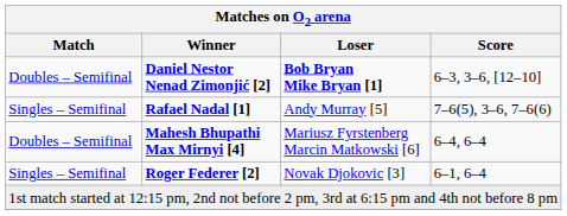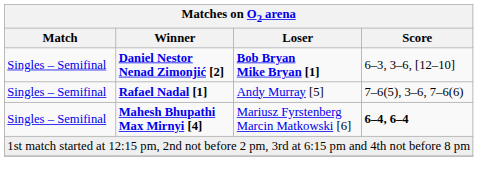Daniel Nestor Nenad Zimonjić [2] | Match: Doubles – Semifinal -> Singles – Semifinal
Mahesh Bhupathi Max Mirnyi [4] | Match: Doubles – Semifinal -> Singles – Semifinal
Mahesh Bhupathi Max Mirnyi [4] | Score: normal -> bold
- row: Singles – Semifinal | Roger Federer [2] | Novak Djokovic [3] | 6–1, 6–4
